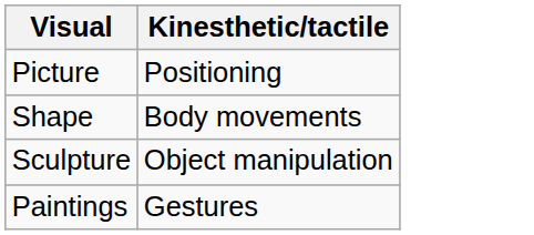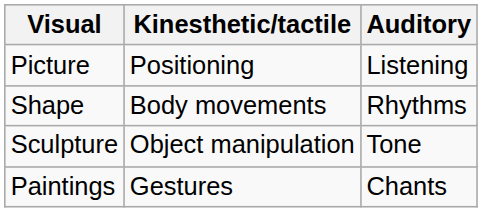+ column: Auditory | Listening | Rhythms | Tone | Chants
